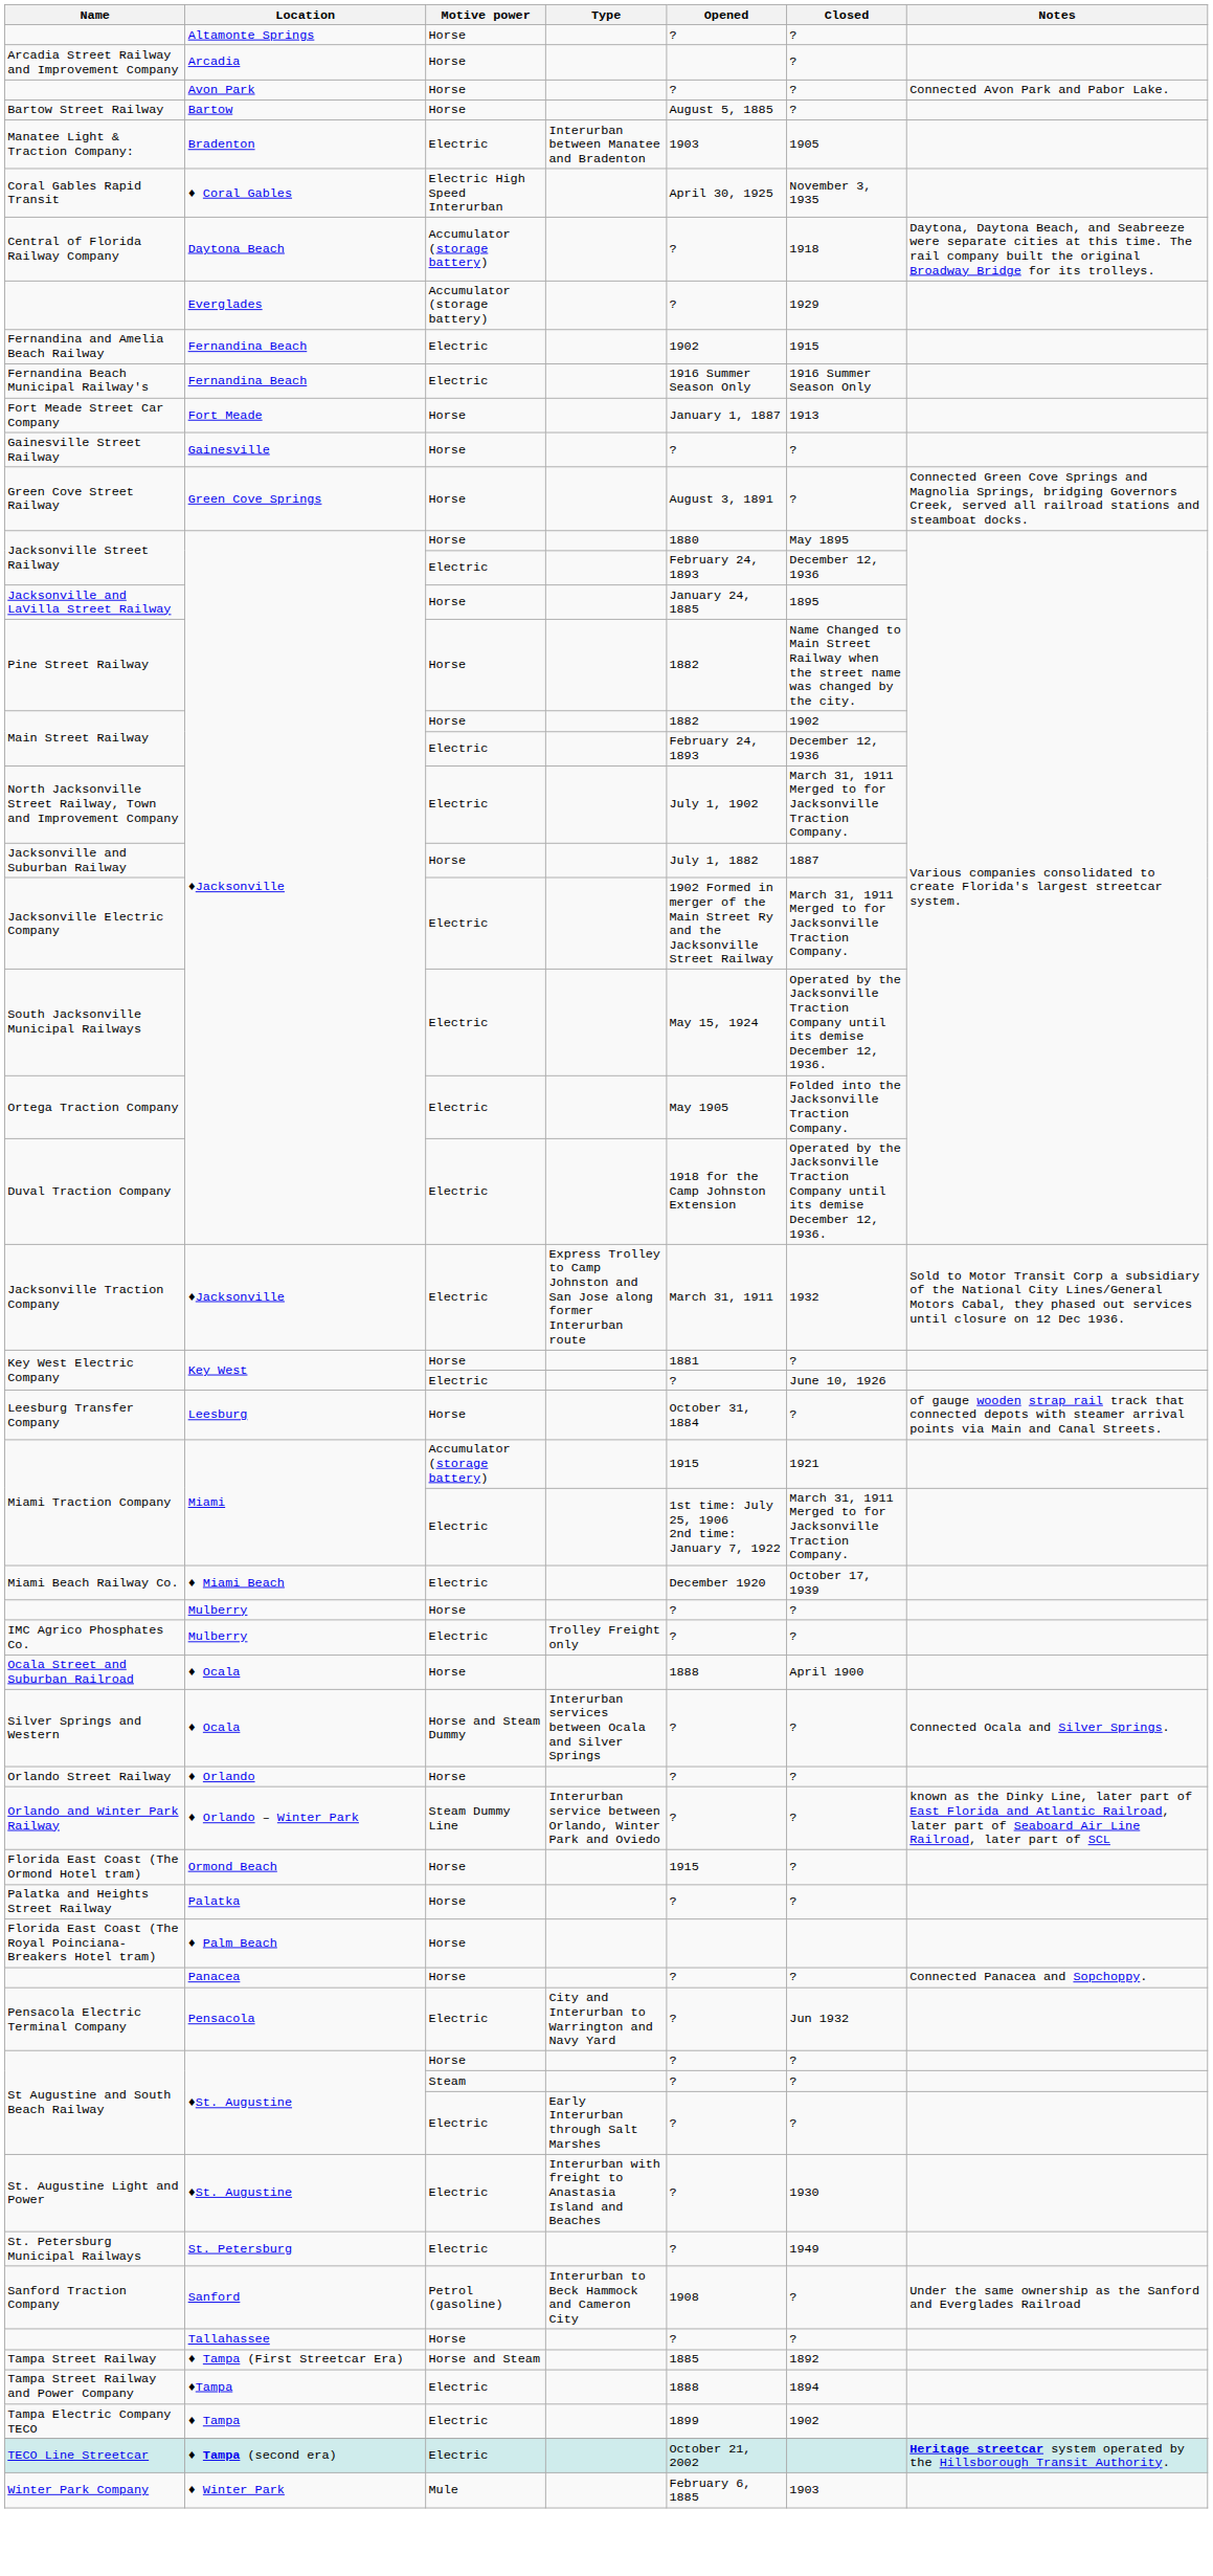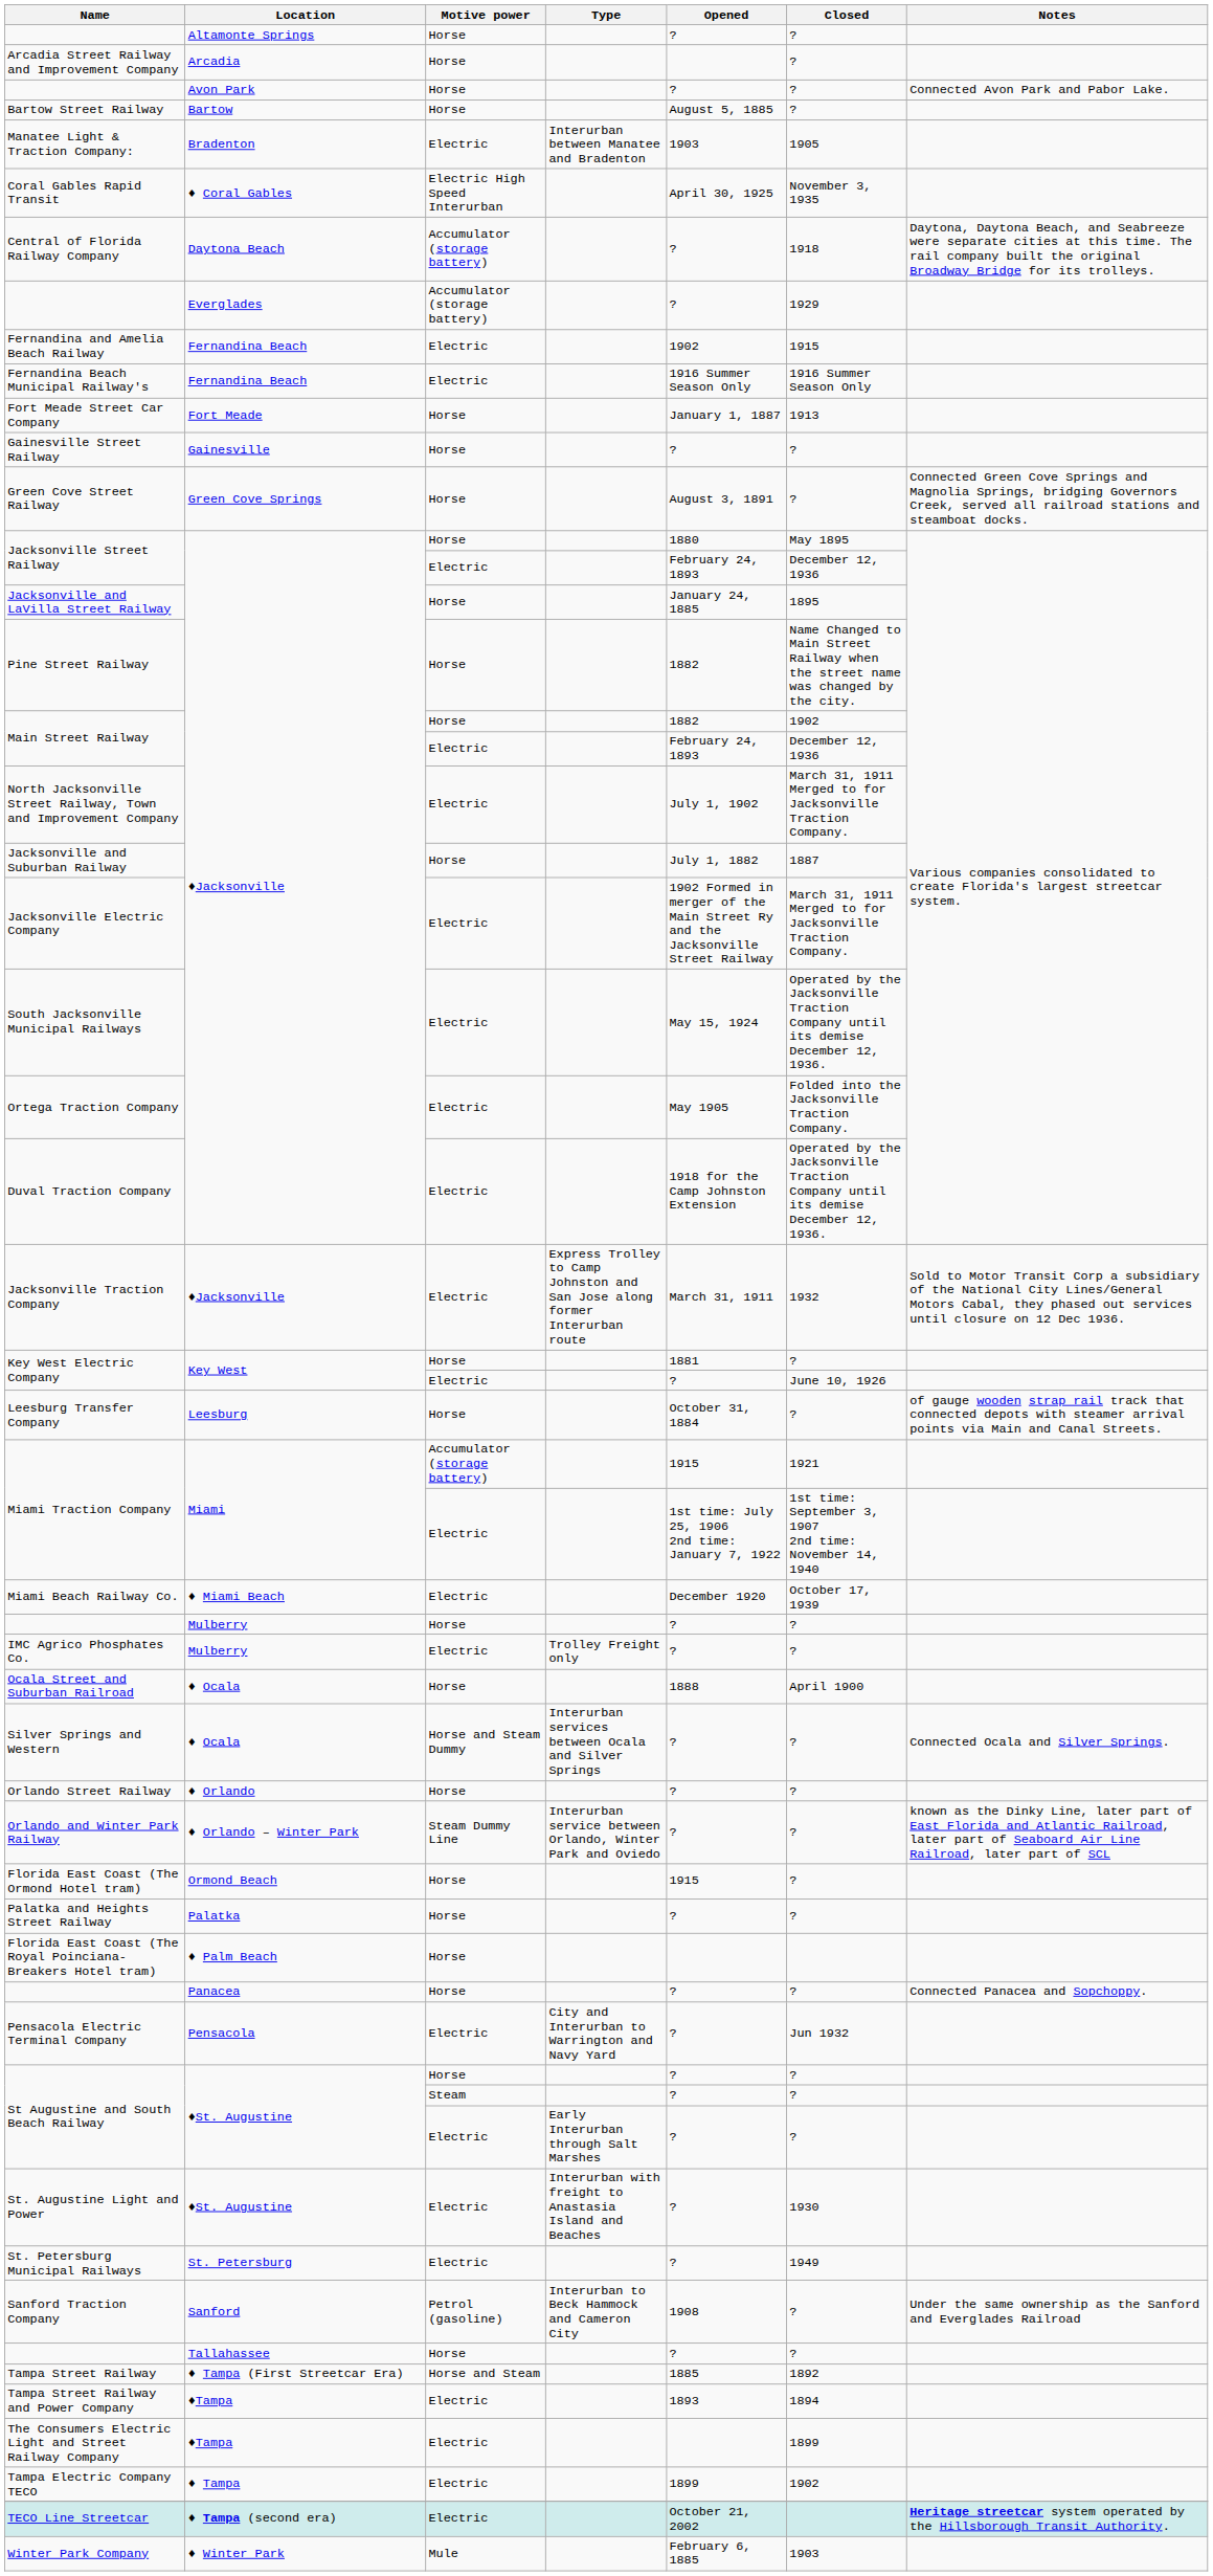Miami Traction Company / Electric | Closed: March 31, 1911 Merged to for Jacksonville Traction Company. -> 1st time: September 3, 1907 2nd time: November 14, 1940
Tampa Street Railway and Power Company | Opened: 1888 -> 1893
+ row: The Consumers Electric Light and Street Railway Company | ♦Tampa | Electric | 1899
